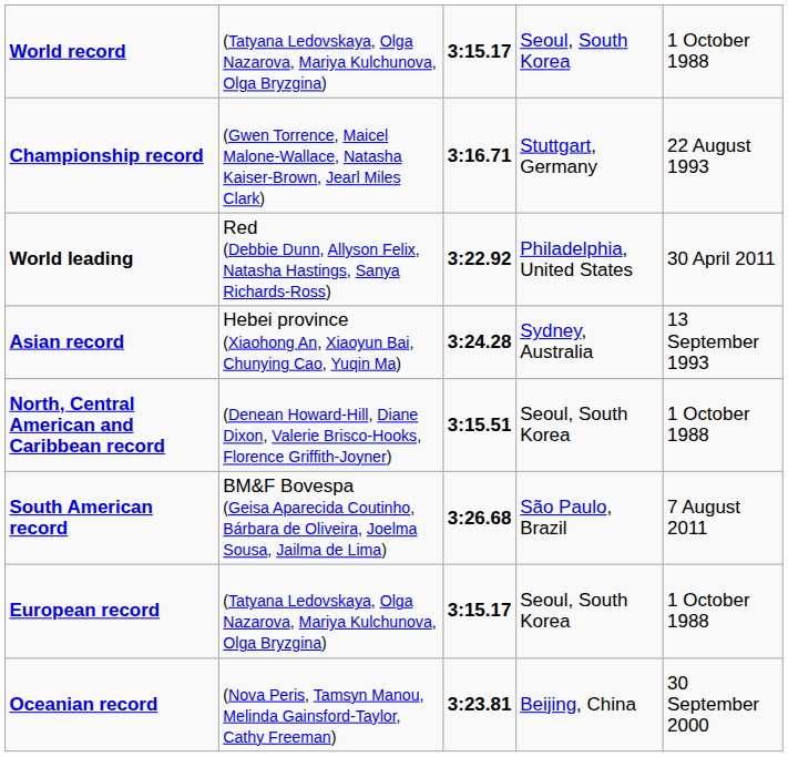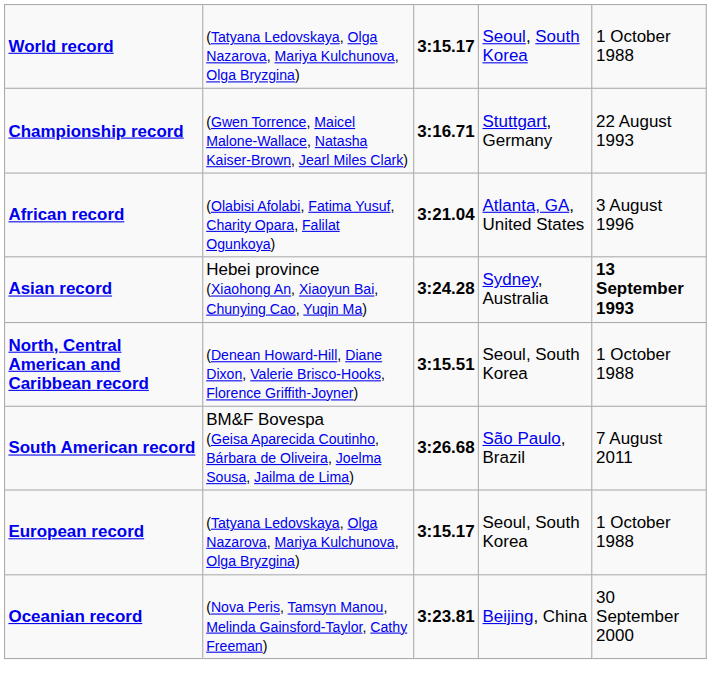- row: World leading | Red (Debbie Dunn, Allyson Felix, Natasha Hastings, Sanya Richards-Ross) | 3:22.92 | Philadelphia, United States | 30 April 2011
+ row: African record | (Olabisi Afolabi, Fatima Yusuf, Charity Opara, Falilat Ogunkoya) | 3:21.04 | Atlanta, GA, United States | 3 August 1996
Asian record | column 5: normal -> bold
